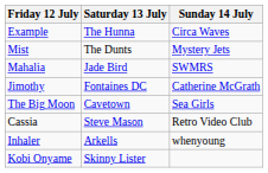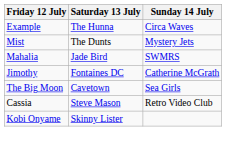- row: Inhaler | Arkells | whenyoung
